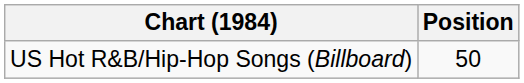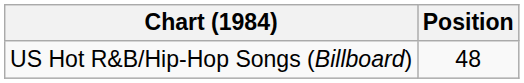US Hot R&B/Hip-Hop Songs (Billboard) | Position: 50 -> 48
